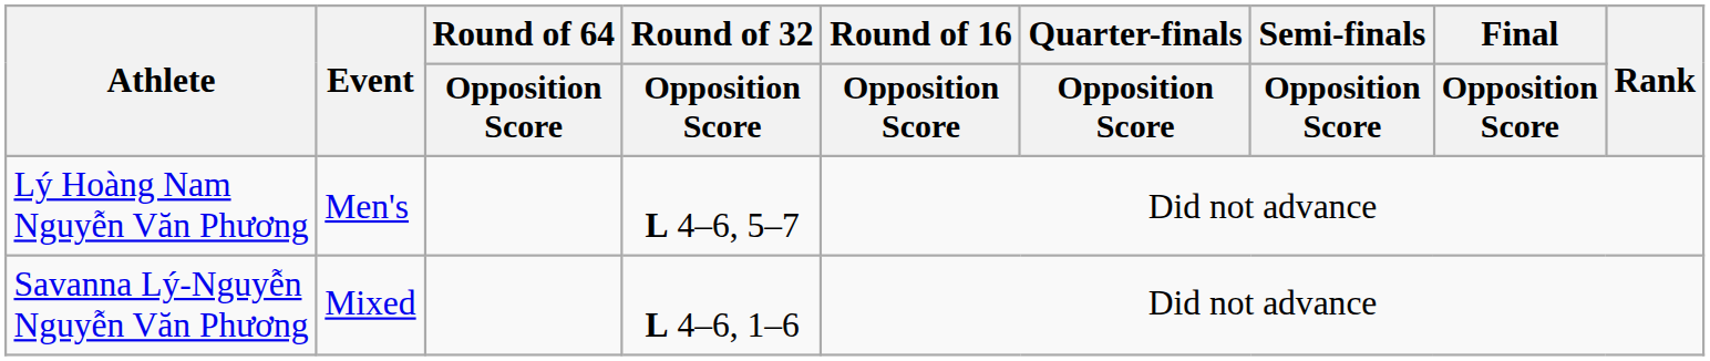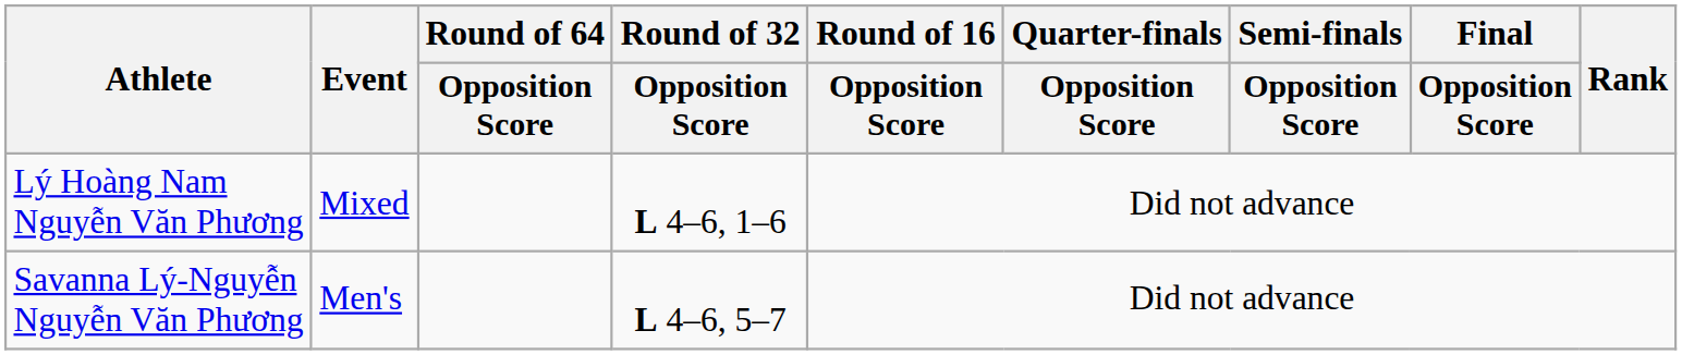Lý Hoàng Nam Nguyễn Văn Phương | Event: Men's -> Mixed
Lý Hoàng Nam Nguyễn Văn Phương | Round of 32 / Opposition Score: L 4–6, 5–7 -> L 4–6, 1–6
Savanna Lý-Nguyễn Nguyễn Văn Phương | Event: Mixed -> Men's
Savanna Lý-Nguyễn Nguyễn Văn Phương | Round of 32 / Opposition Score: L 4–6, 1–6 -> L 4–6, 5–7
